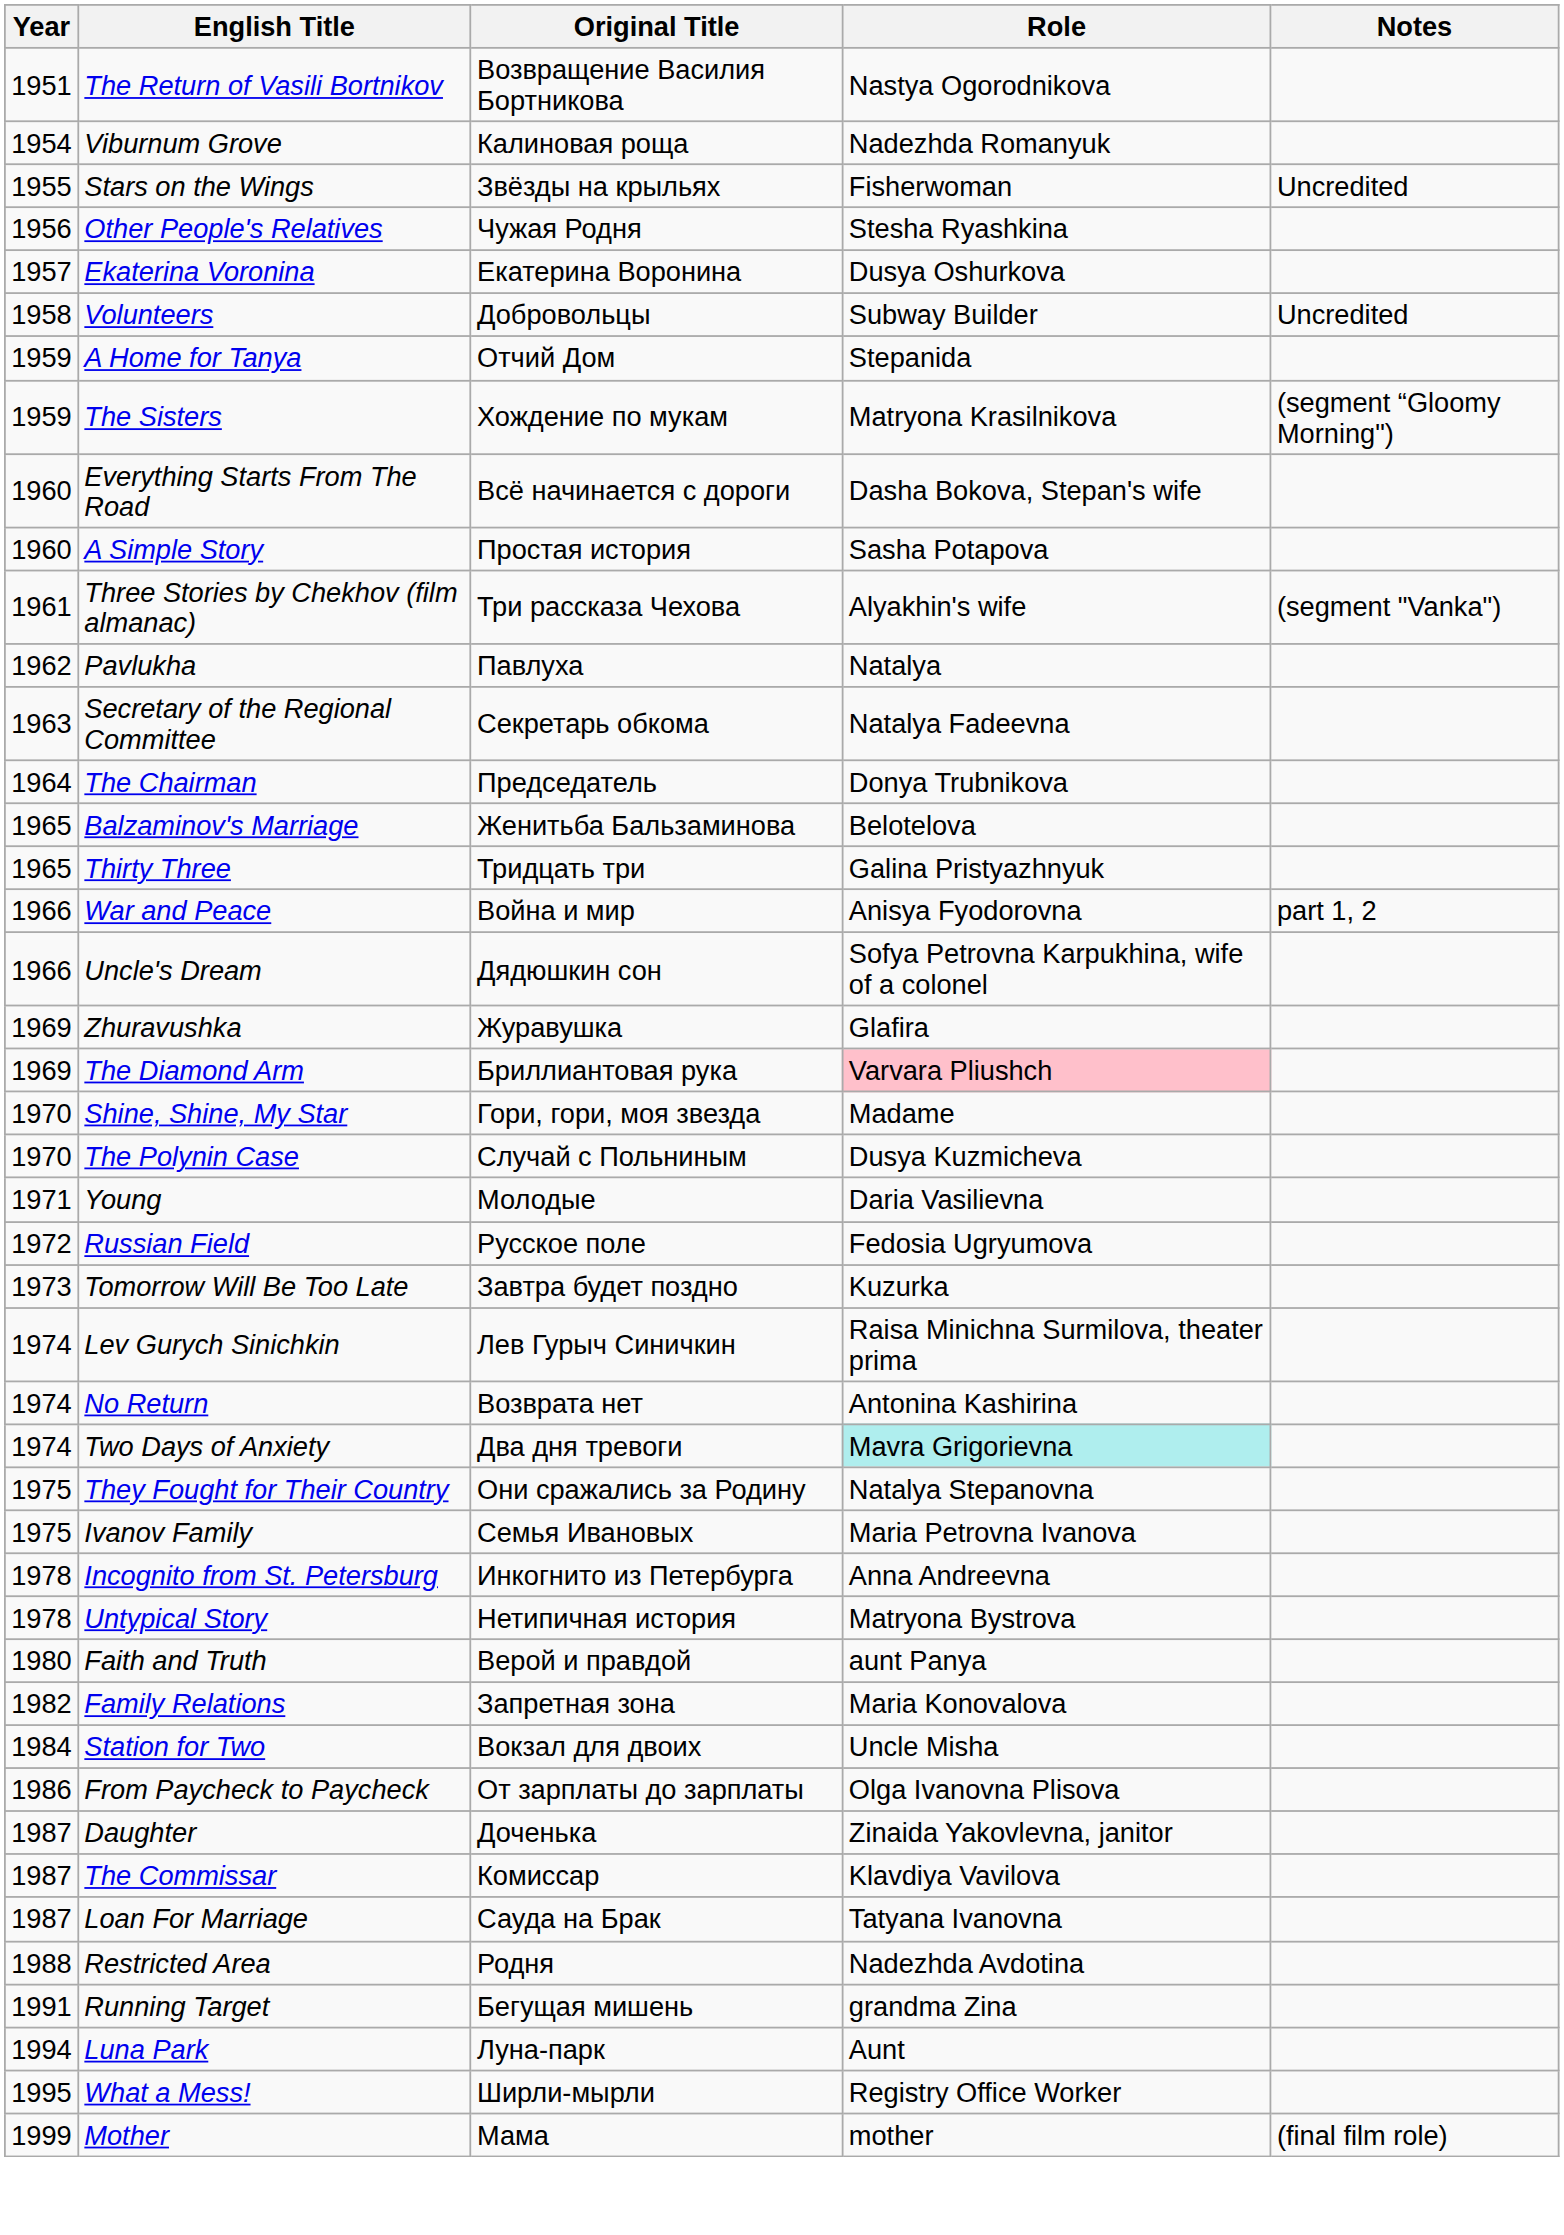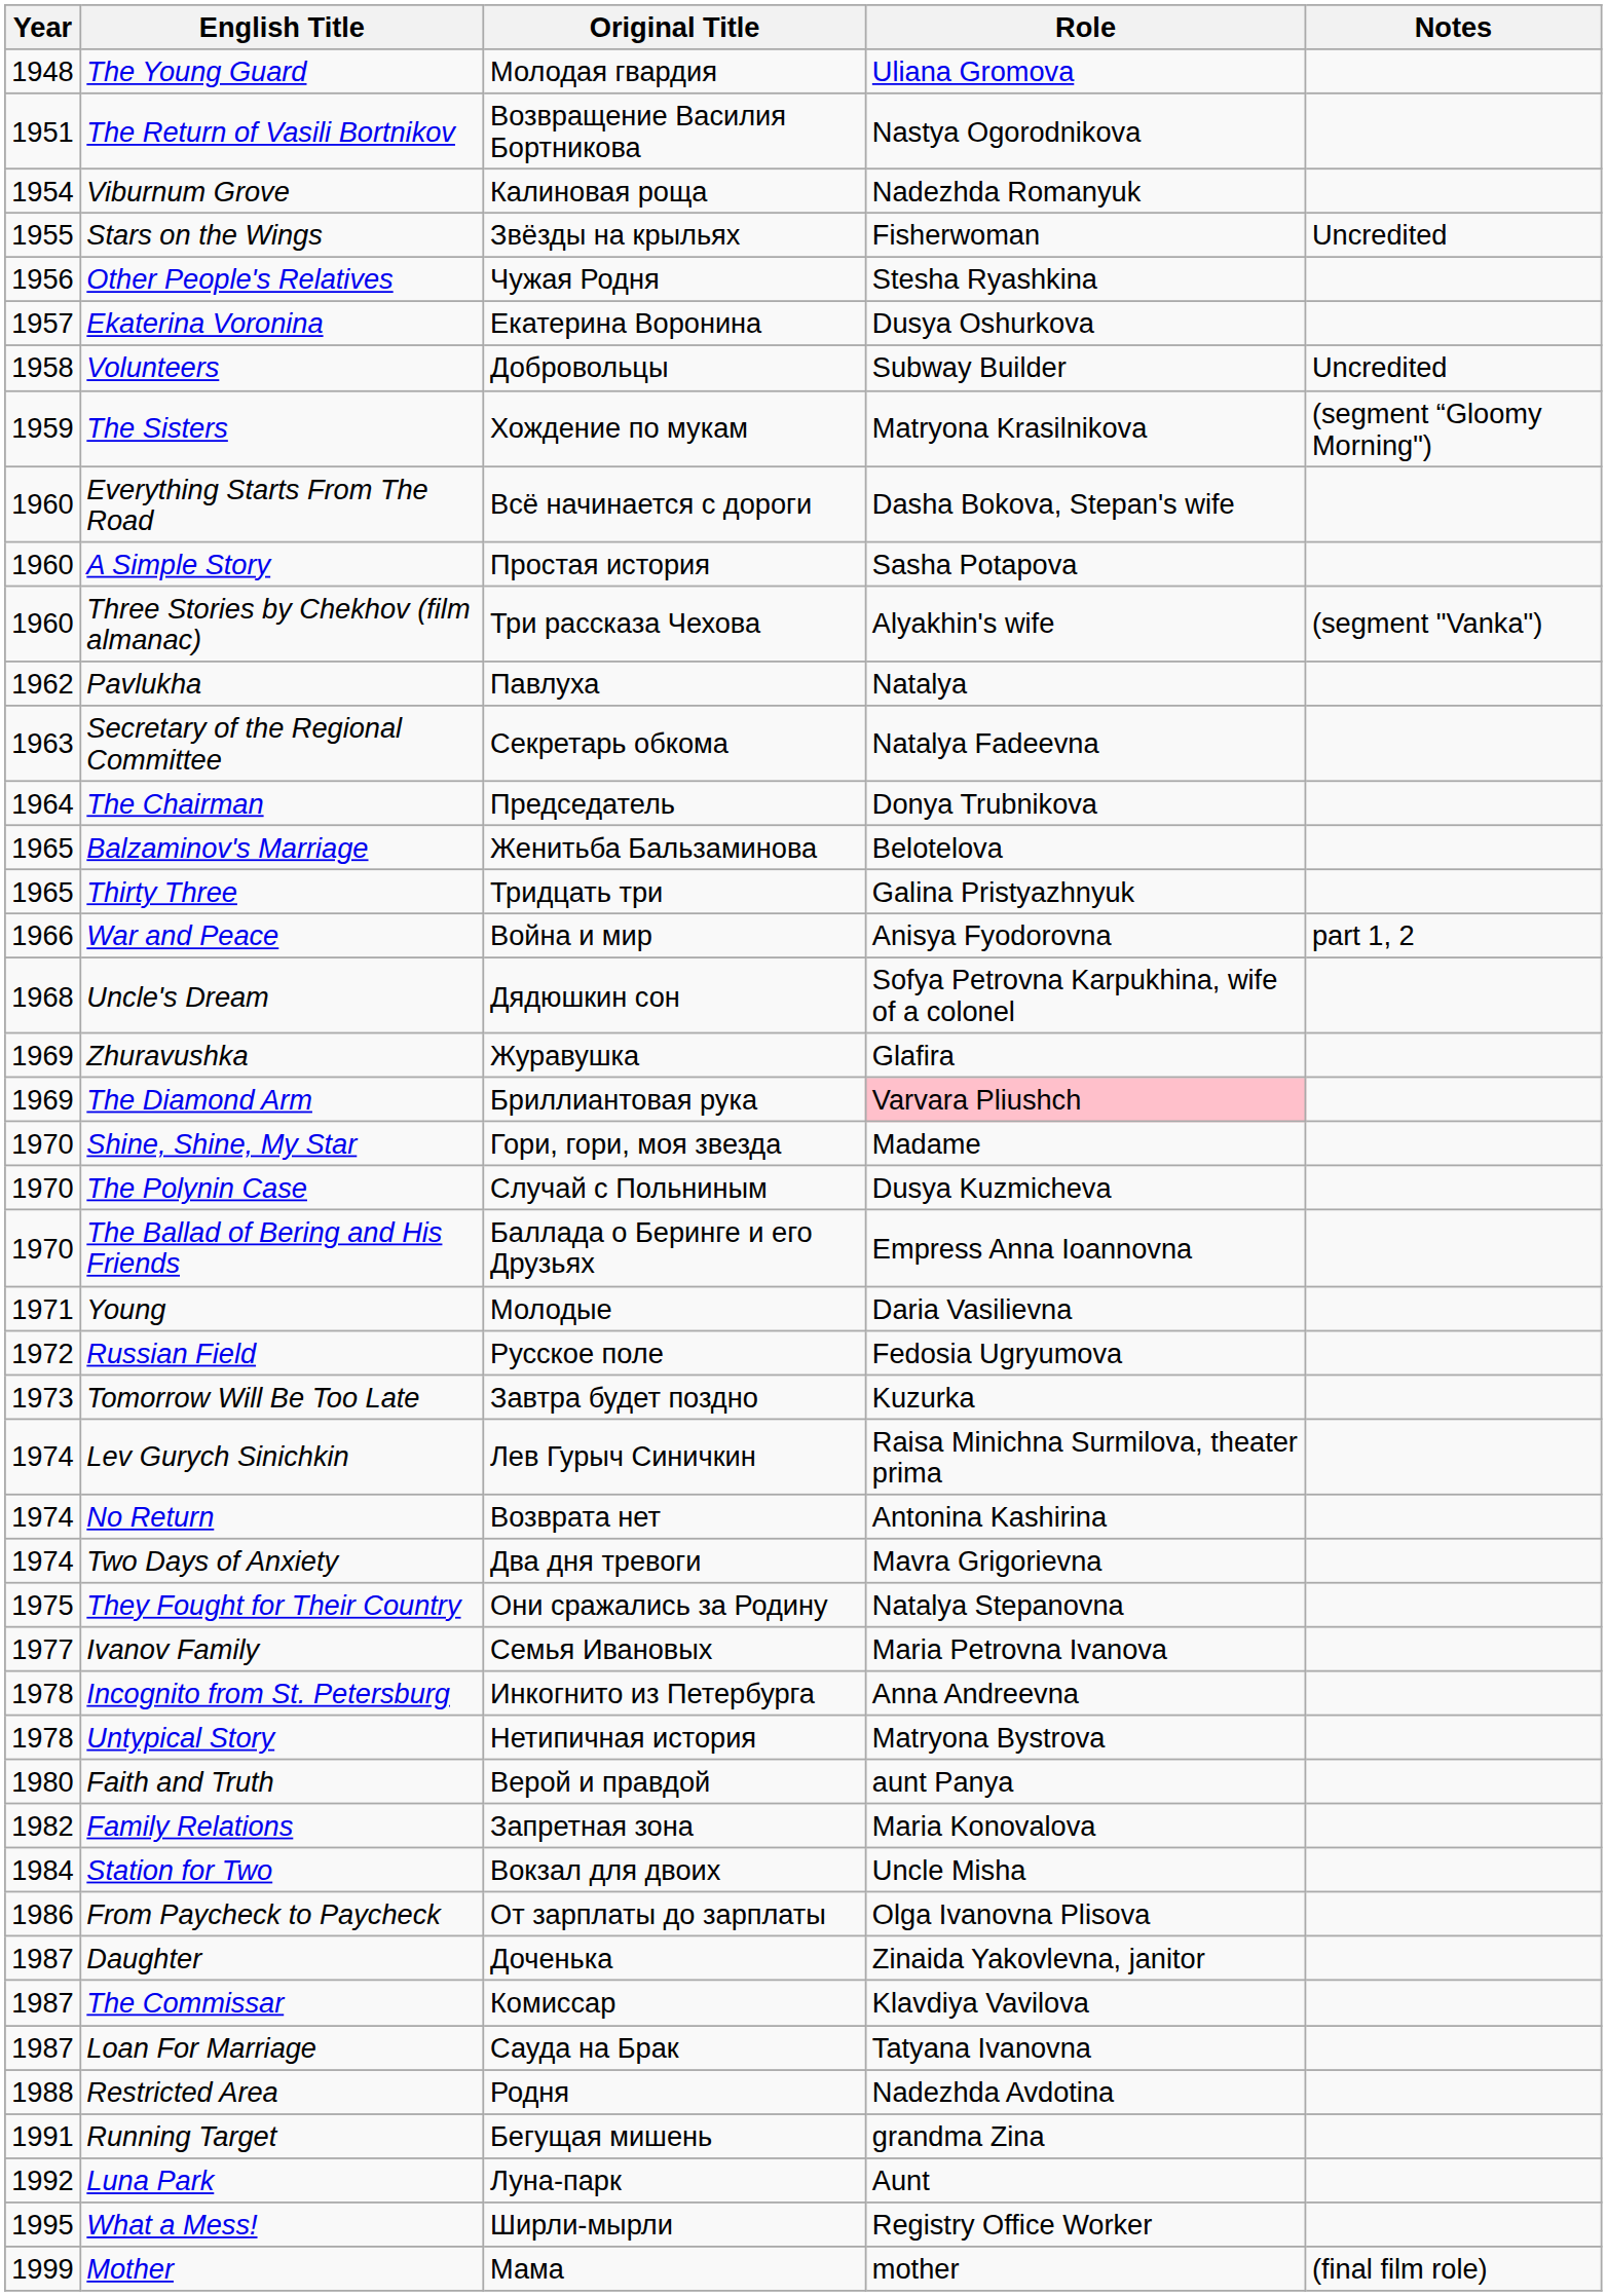+ row: 1948 | The Young Guard | Молодая гвардия | Uliana Gromova
- row: 1959 | A Home for Tanya | Отчий Дом | Stepanida
Three Stories by Chekhov (film almanac) | Year: 1961 -> 1960
Uncle's Dream | Year: 1966 -> 1968
+ row: 1970 | The Ballad of Bering and His Friends | Баллада о Беринге и его Друзьях | Empress Anna Ioannovna
Two Days of Anxiety | Role: paleturquoise background -> no background
Ivanov Family | Year: 1975 -> 1977
Luna Park | Year: 1994 -> 1992
